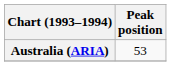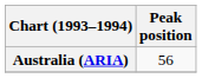Australia (ARIA) | Peak position: 53 -> 56
